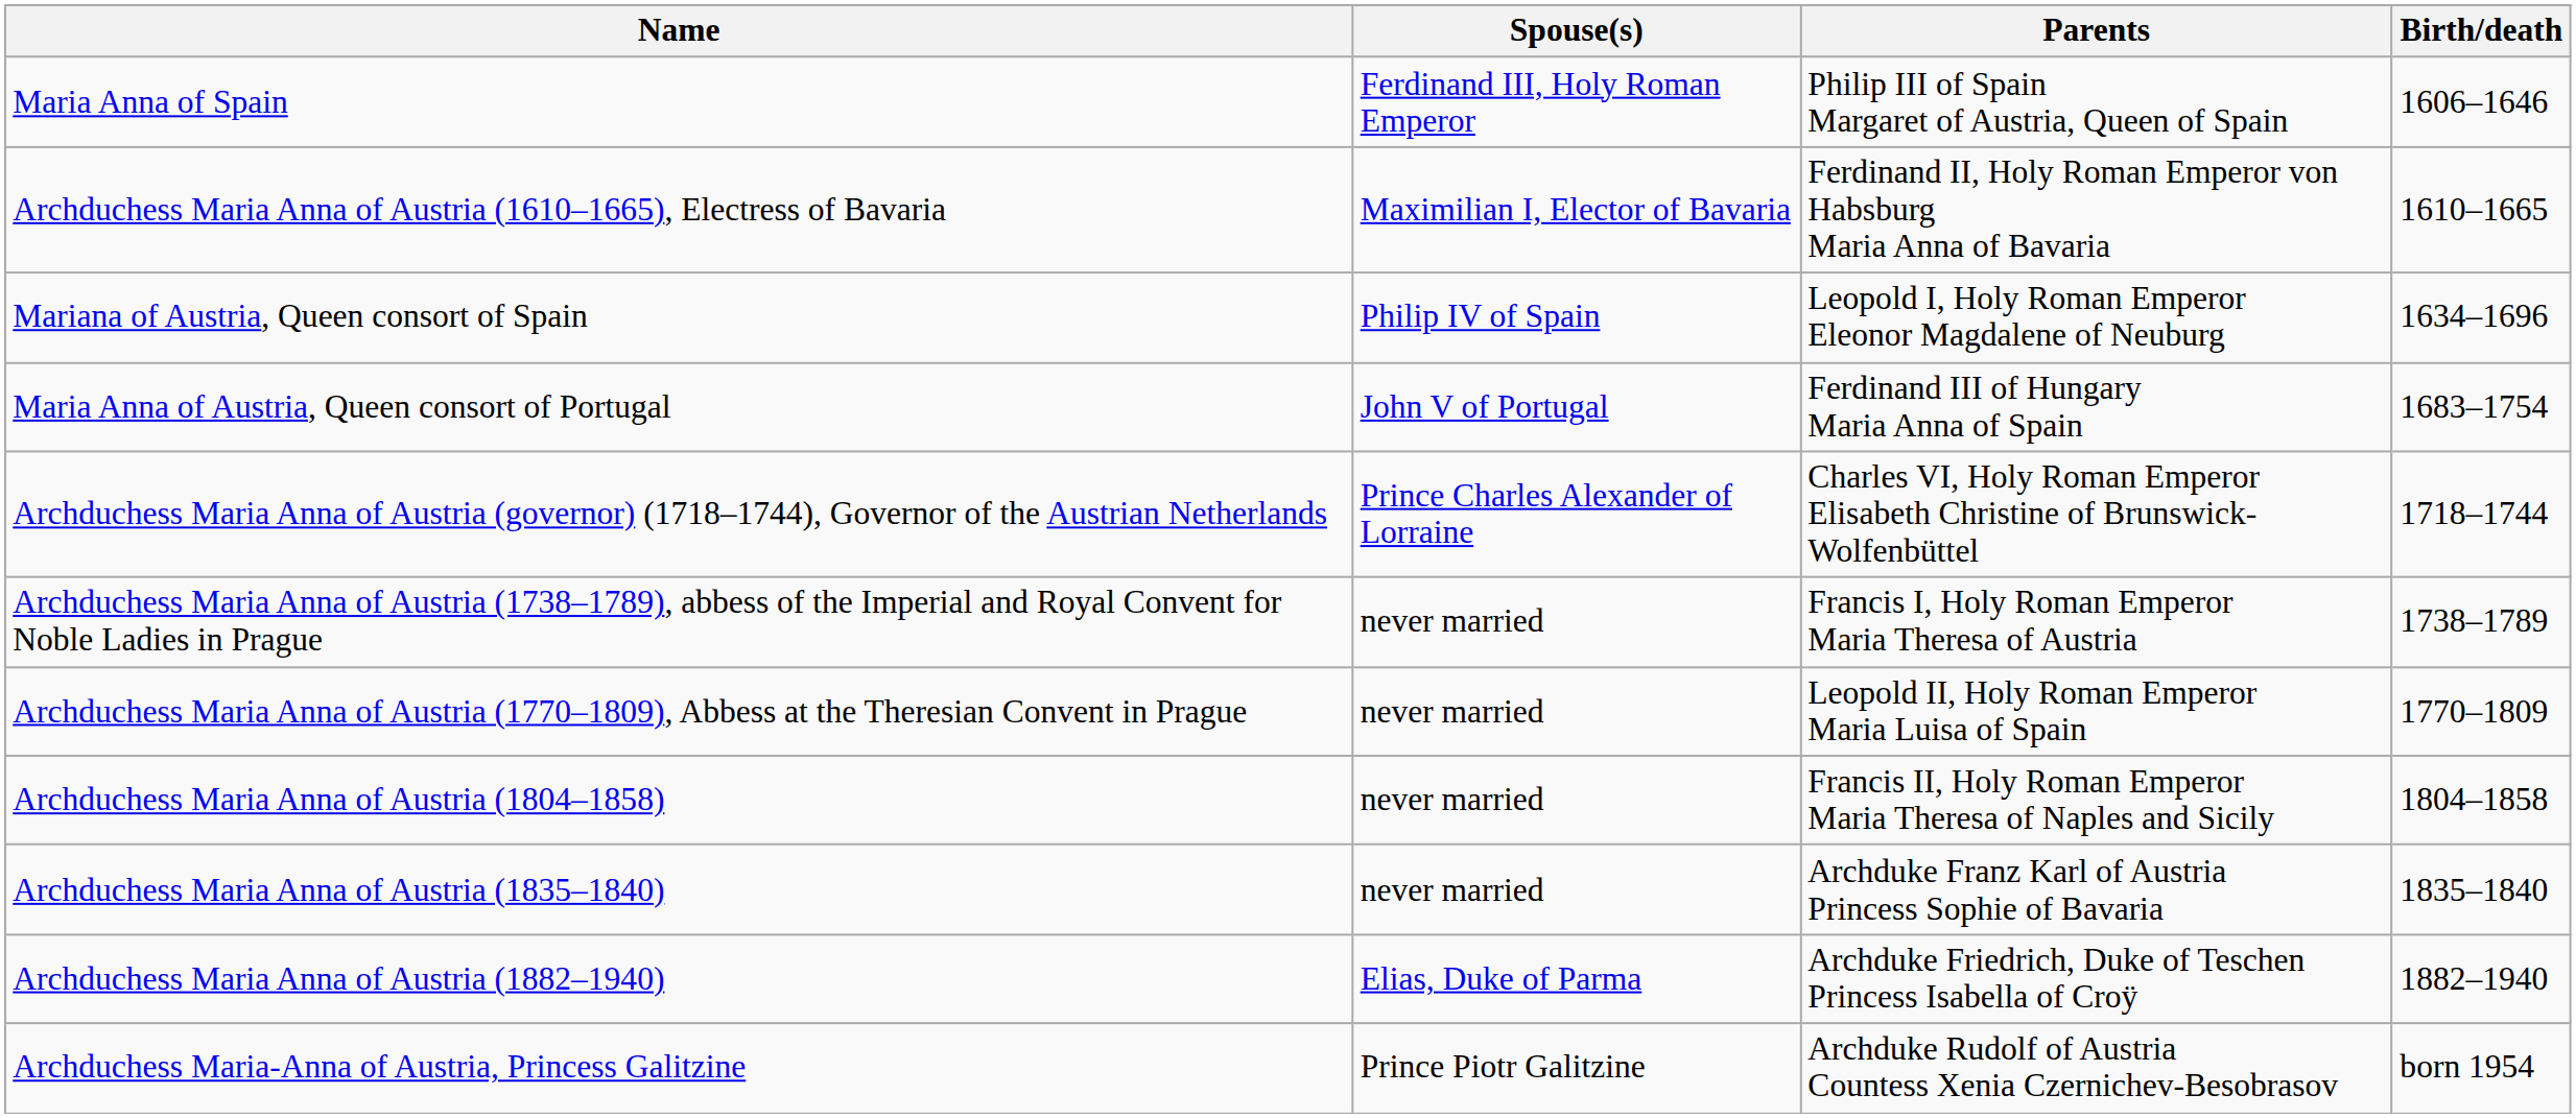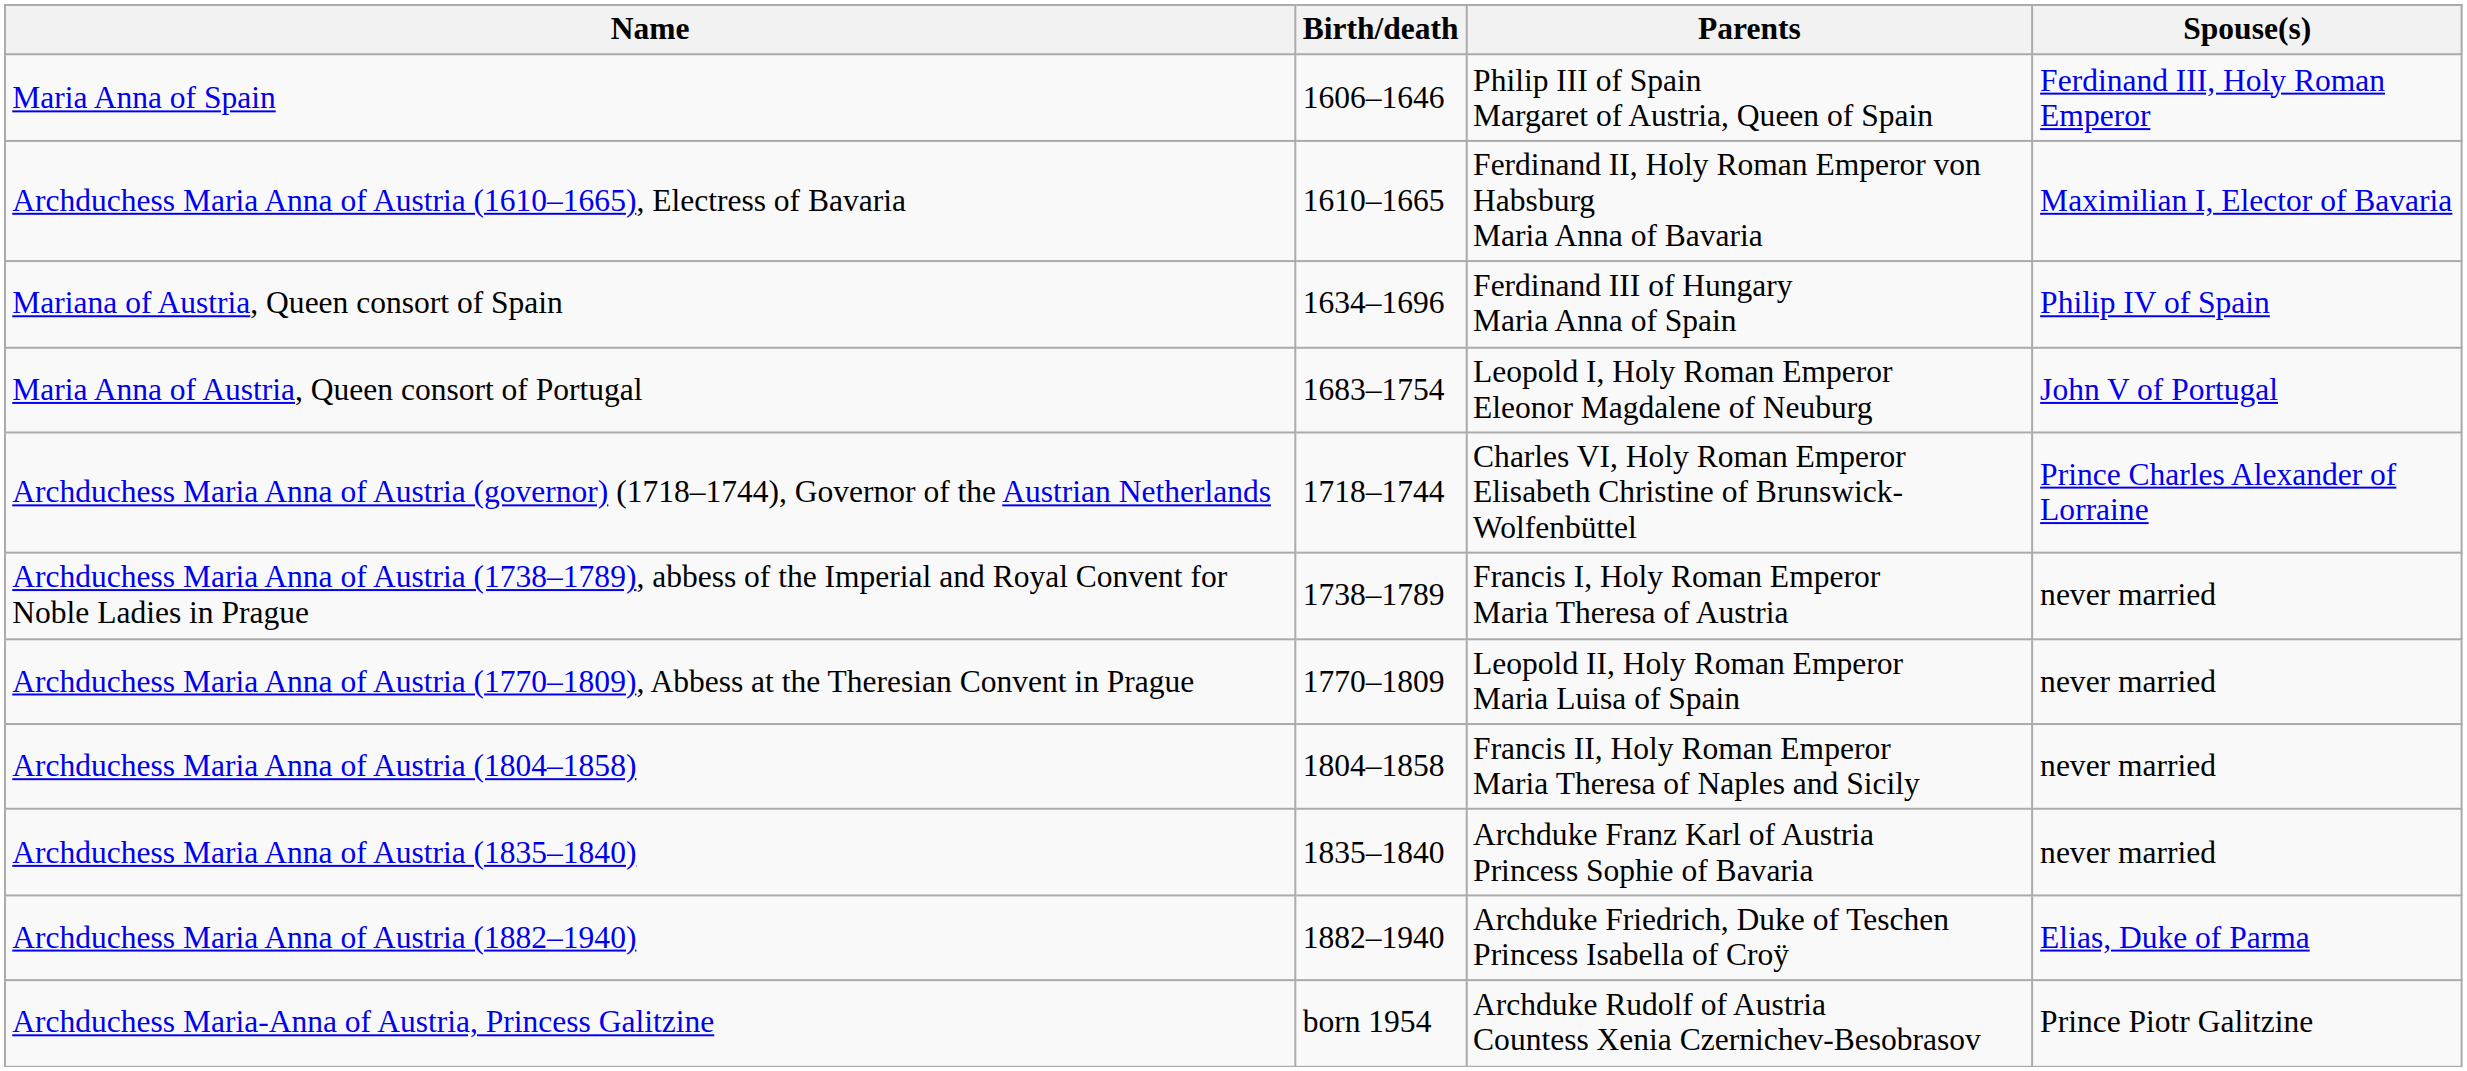columns swapped: Birth/death <-> Spouse(s)
Mariana of Austria, Queen consort of Spain | Parents: Leopold I, Holy Roman Emperor Eleonor Magdalene of Neuburg -> Ferdinand III of Hungary Maria Anna of Spain
Maria Anna of Austria, Queen consort of Portugal | Parents: Ferdinand III of Hungary Maria Anna of Spain -> Leopold I, Holy Roman Emperor Eleonor Magdalene of Neuburg
